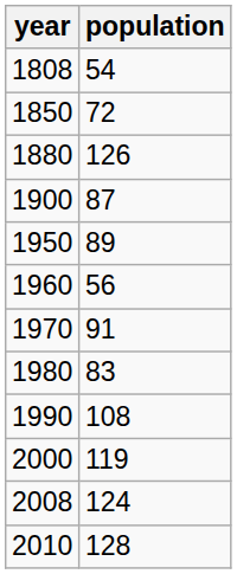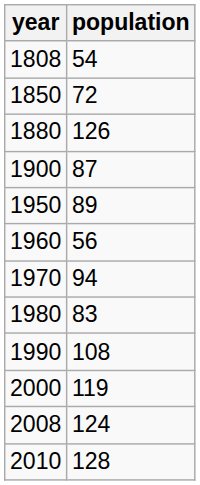1970 | population: 91 -> 94
